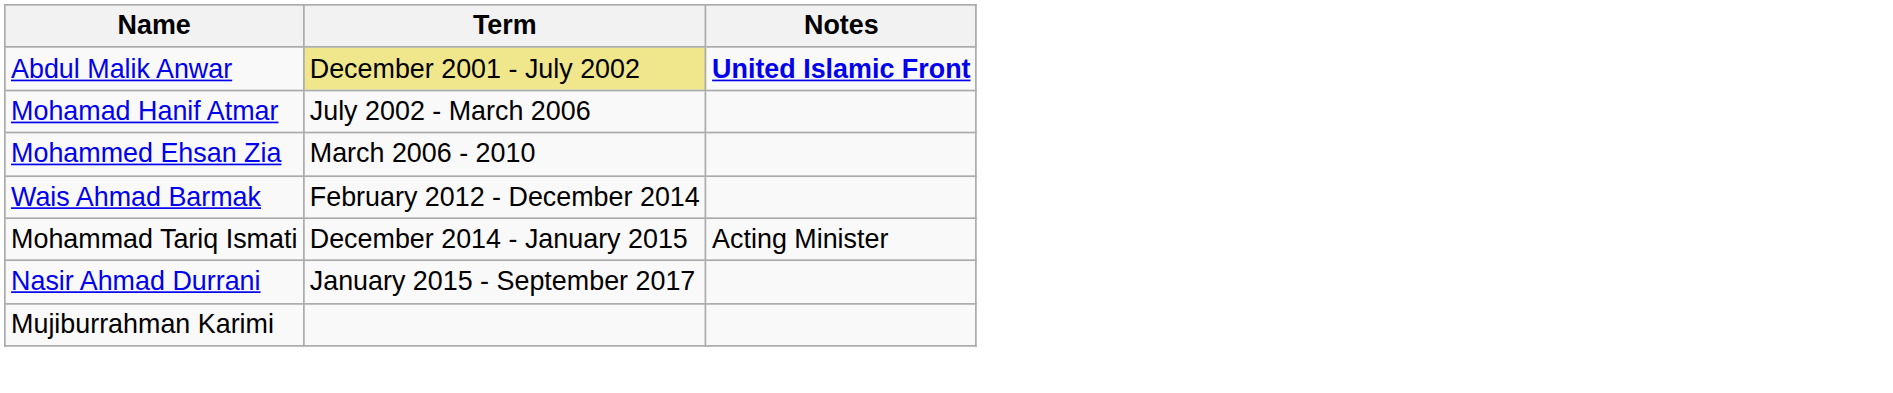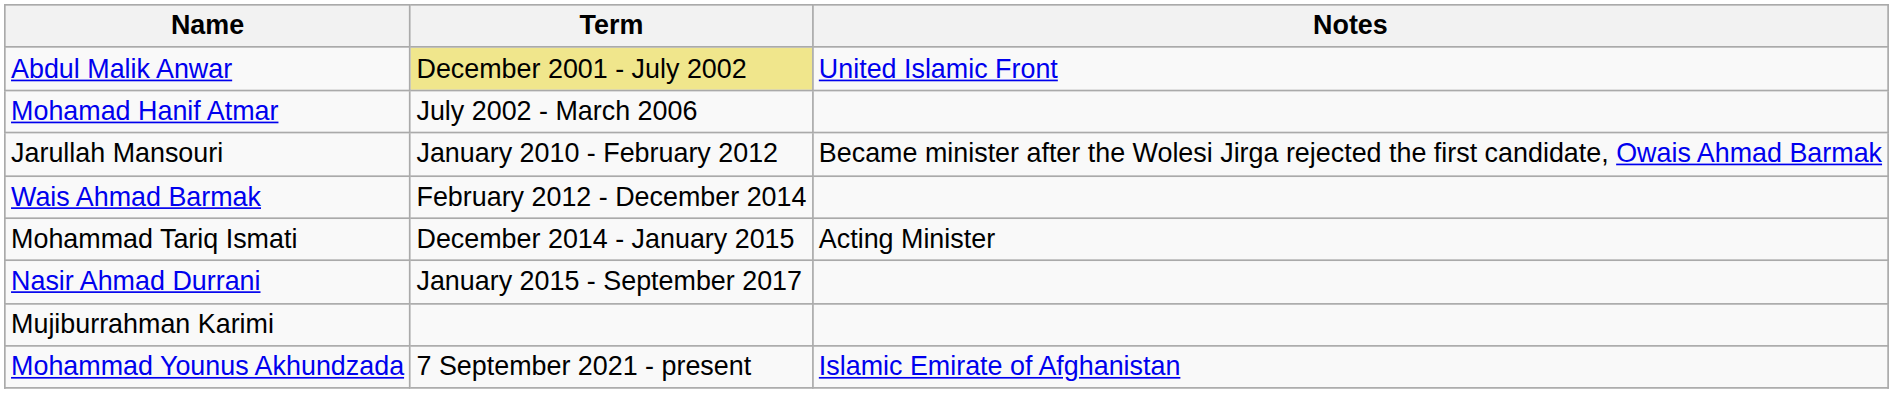Abdul Malik Anwar | Notes: bold -> normal
- row: Mohammed Ehsan Zia | March 2006 - 2010
+ row: Jarullah Mansouri | January 2010 - February 2012 | Became minister after the Wolesi Jirga rejected the first candidate, Owais Ahmad Barmak
+ row: Mohammad Younus Akhundzada | 7 September 2021 - present | Islamic Emirate of Afghanistan
